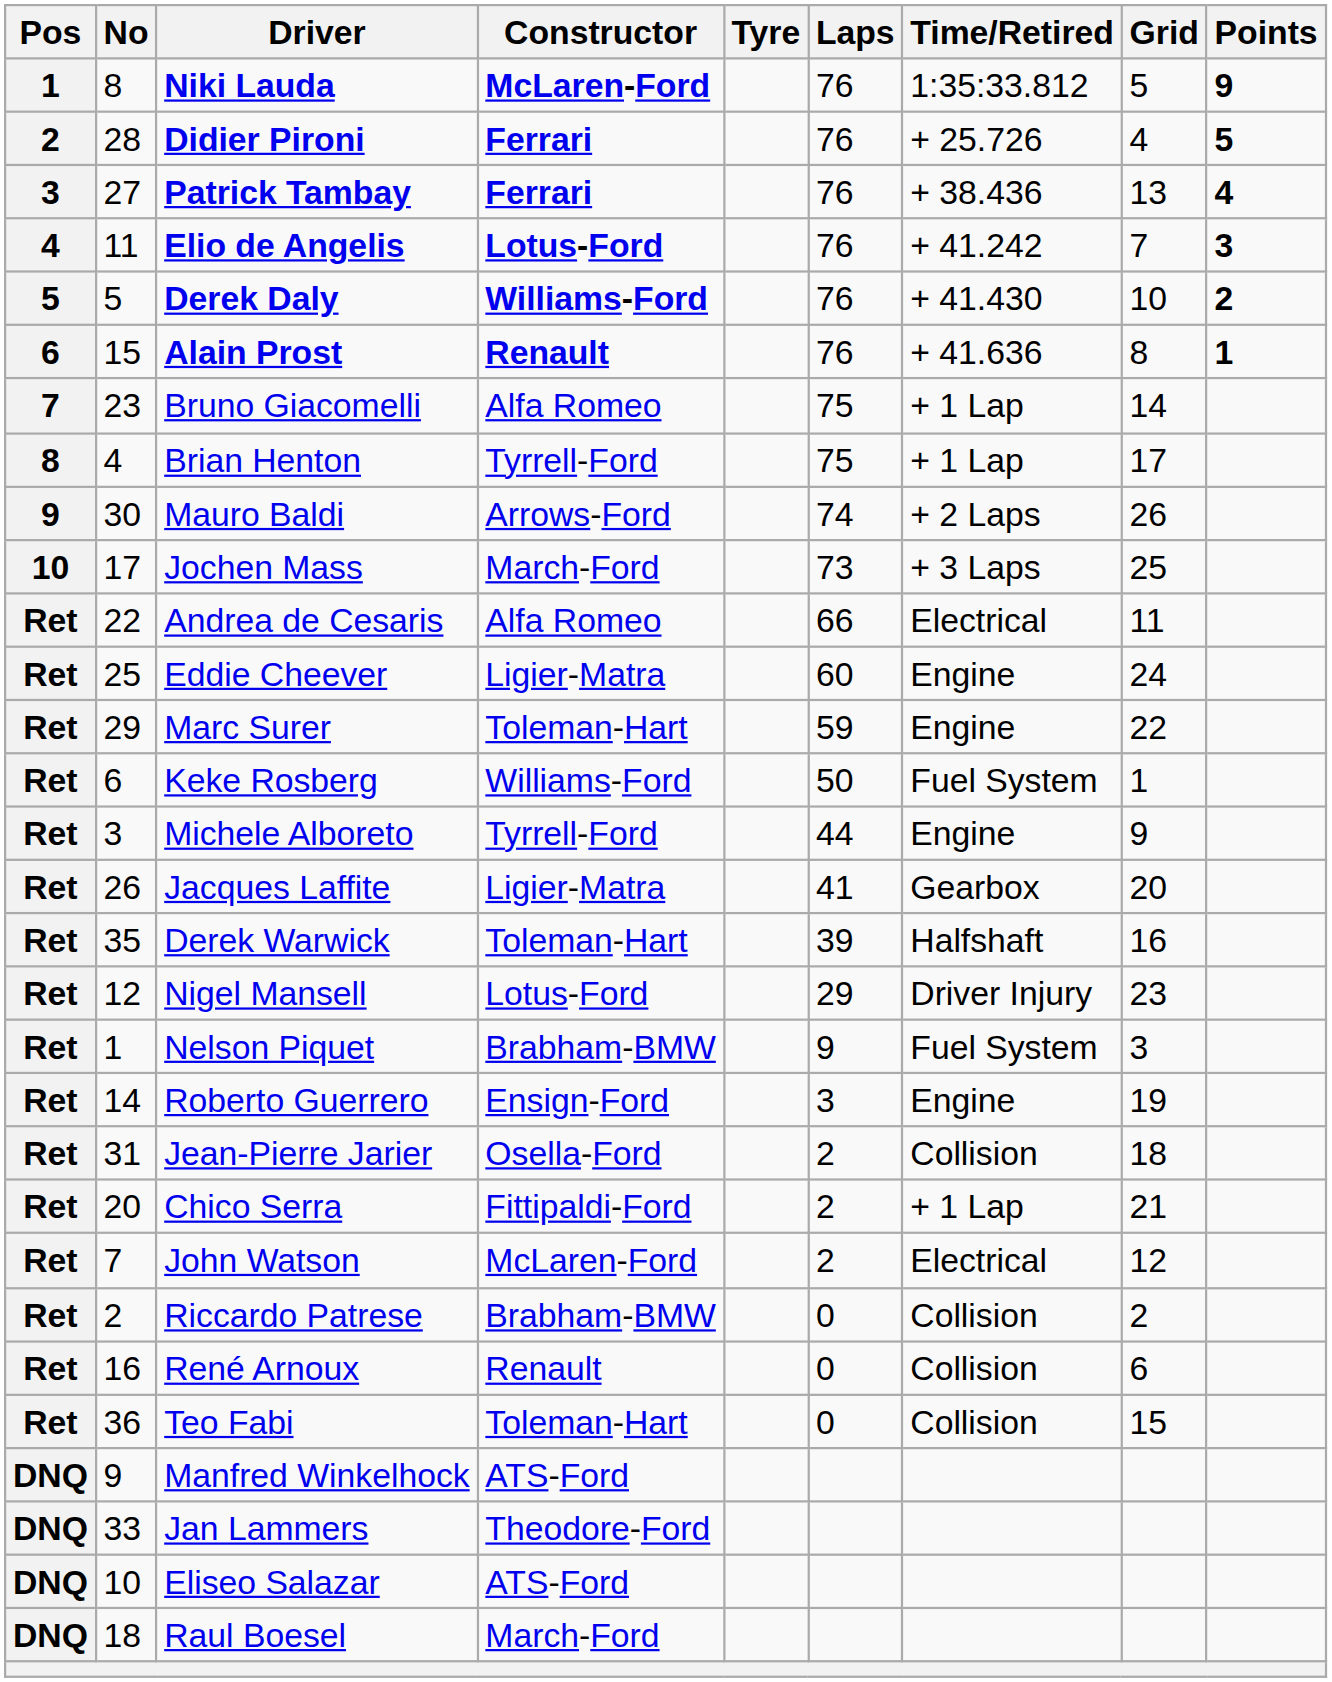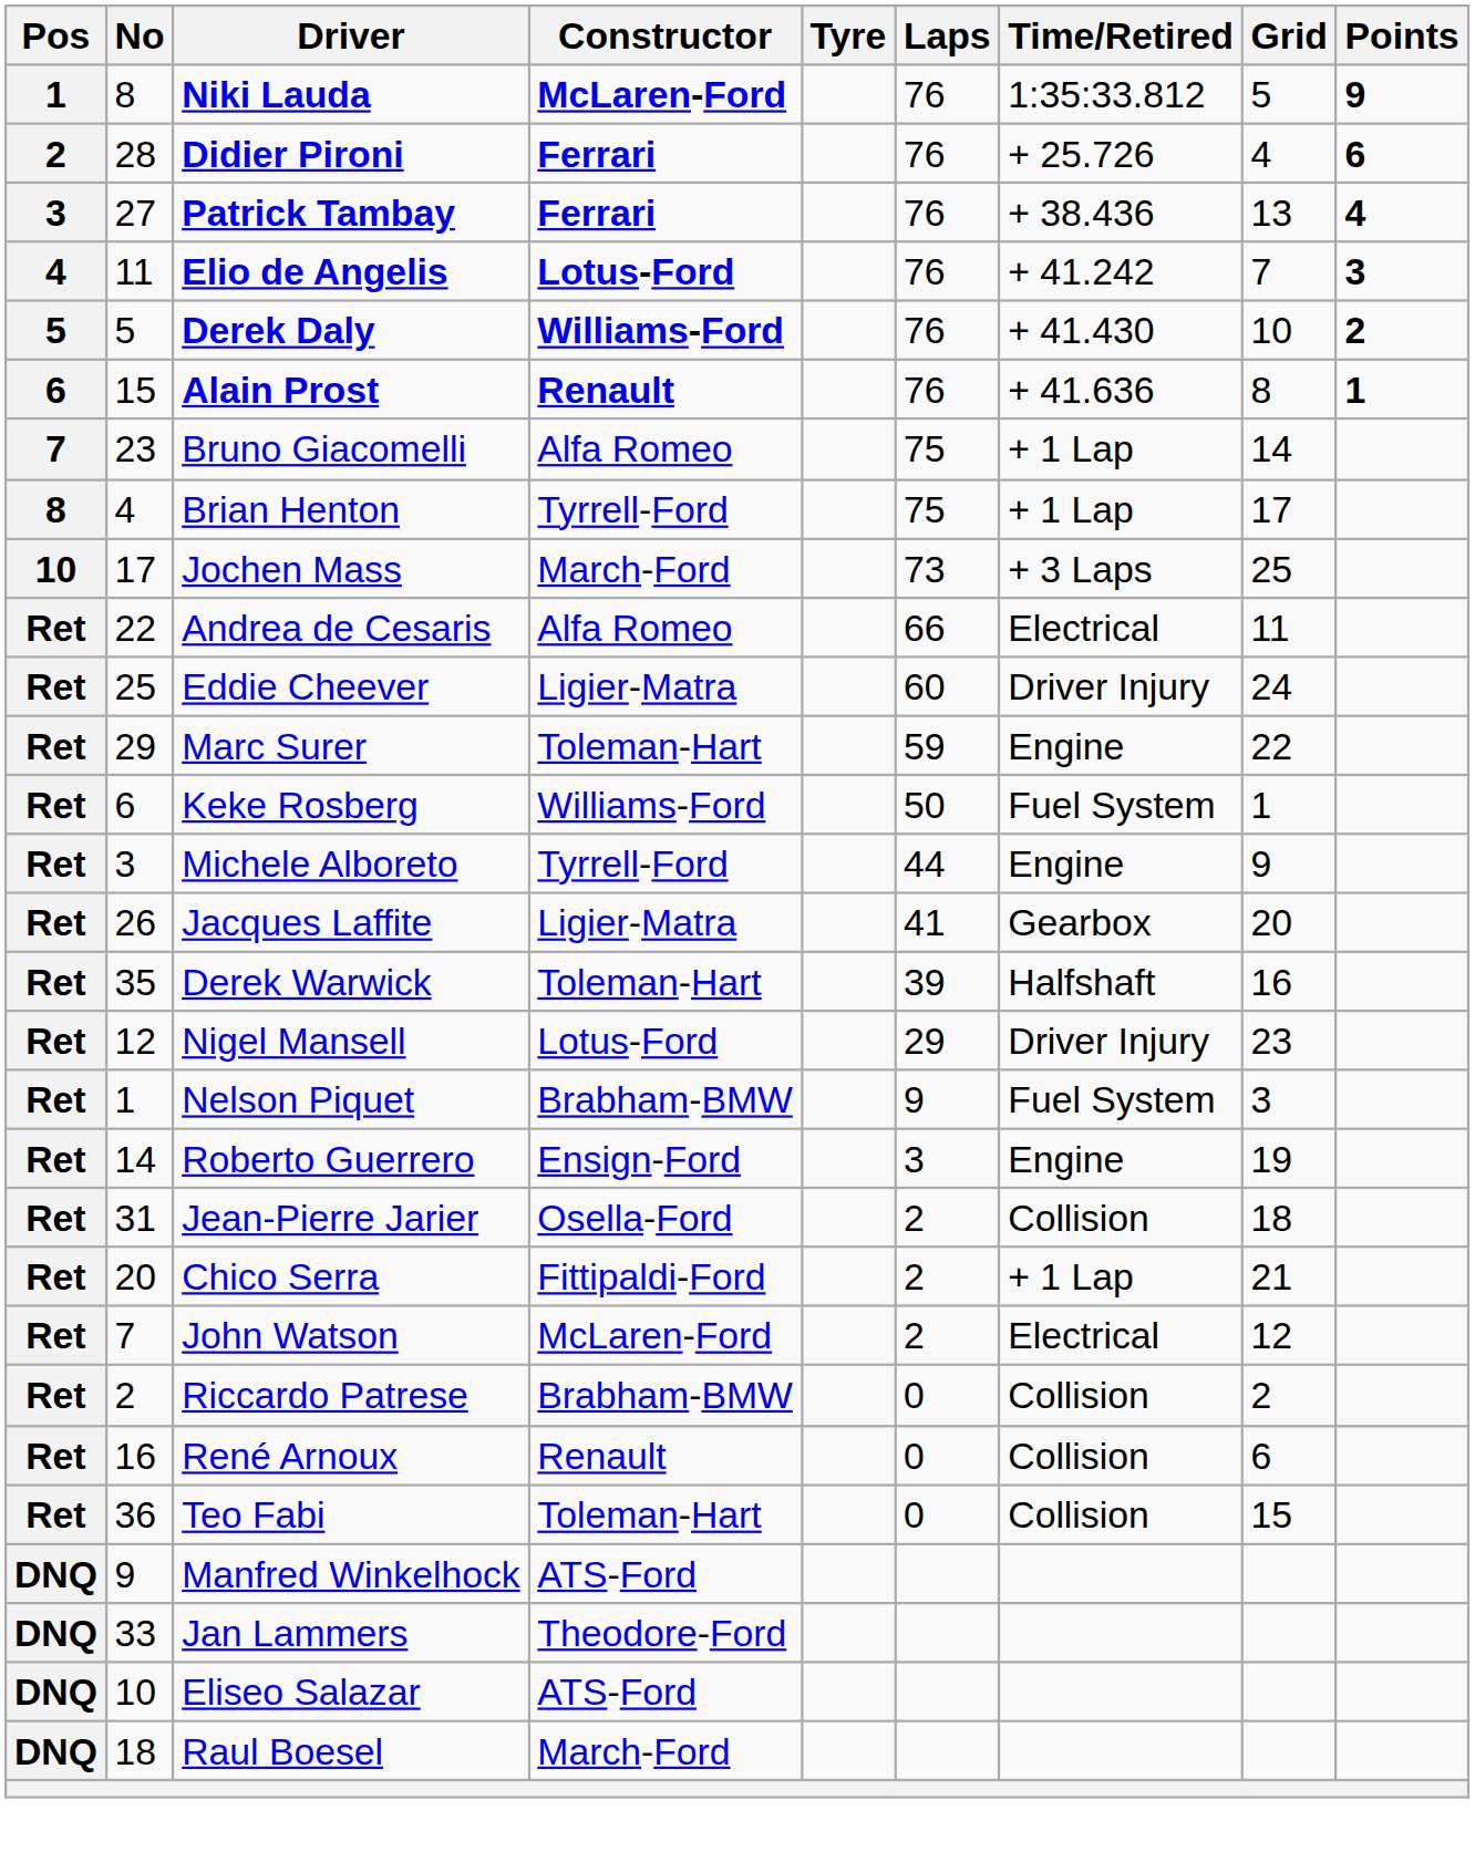Didier Pironi | Points: 5 -> 6
- row: 9 | 30 | Mauro Baldi | Arrows-Ford | 74 | + 2 Laps | 26
Eddie Cheever | Time/Retired: Engine -> Driver Injury
